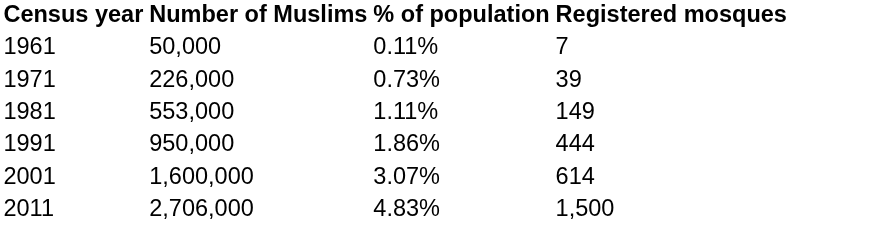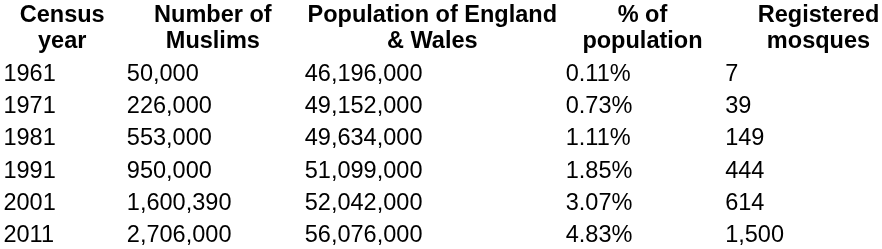+ column: Population of England & Wales | 46,196,000 | 49,152,000 | 49,634,000 | 51,099,000 | 52,042,000 | 56,076,000
1991 | % of population: 1.86% -> 1.85%
2001 | Number of Muslims: 1,600,000 -> 1,600,390
